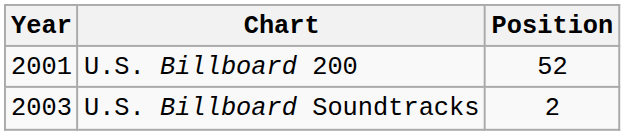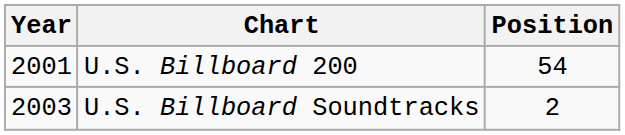U.S. Billboard 200 | Position: 52 -> 54
